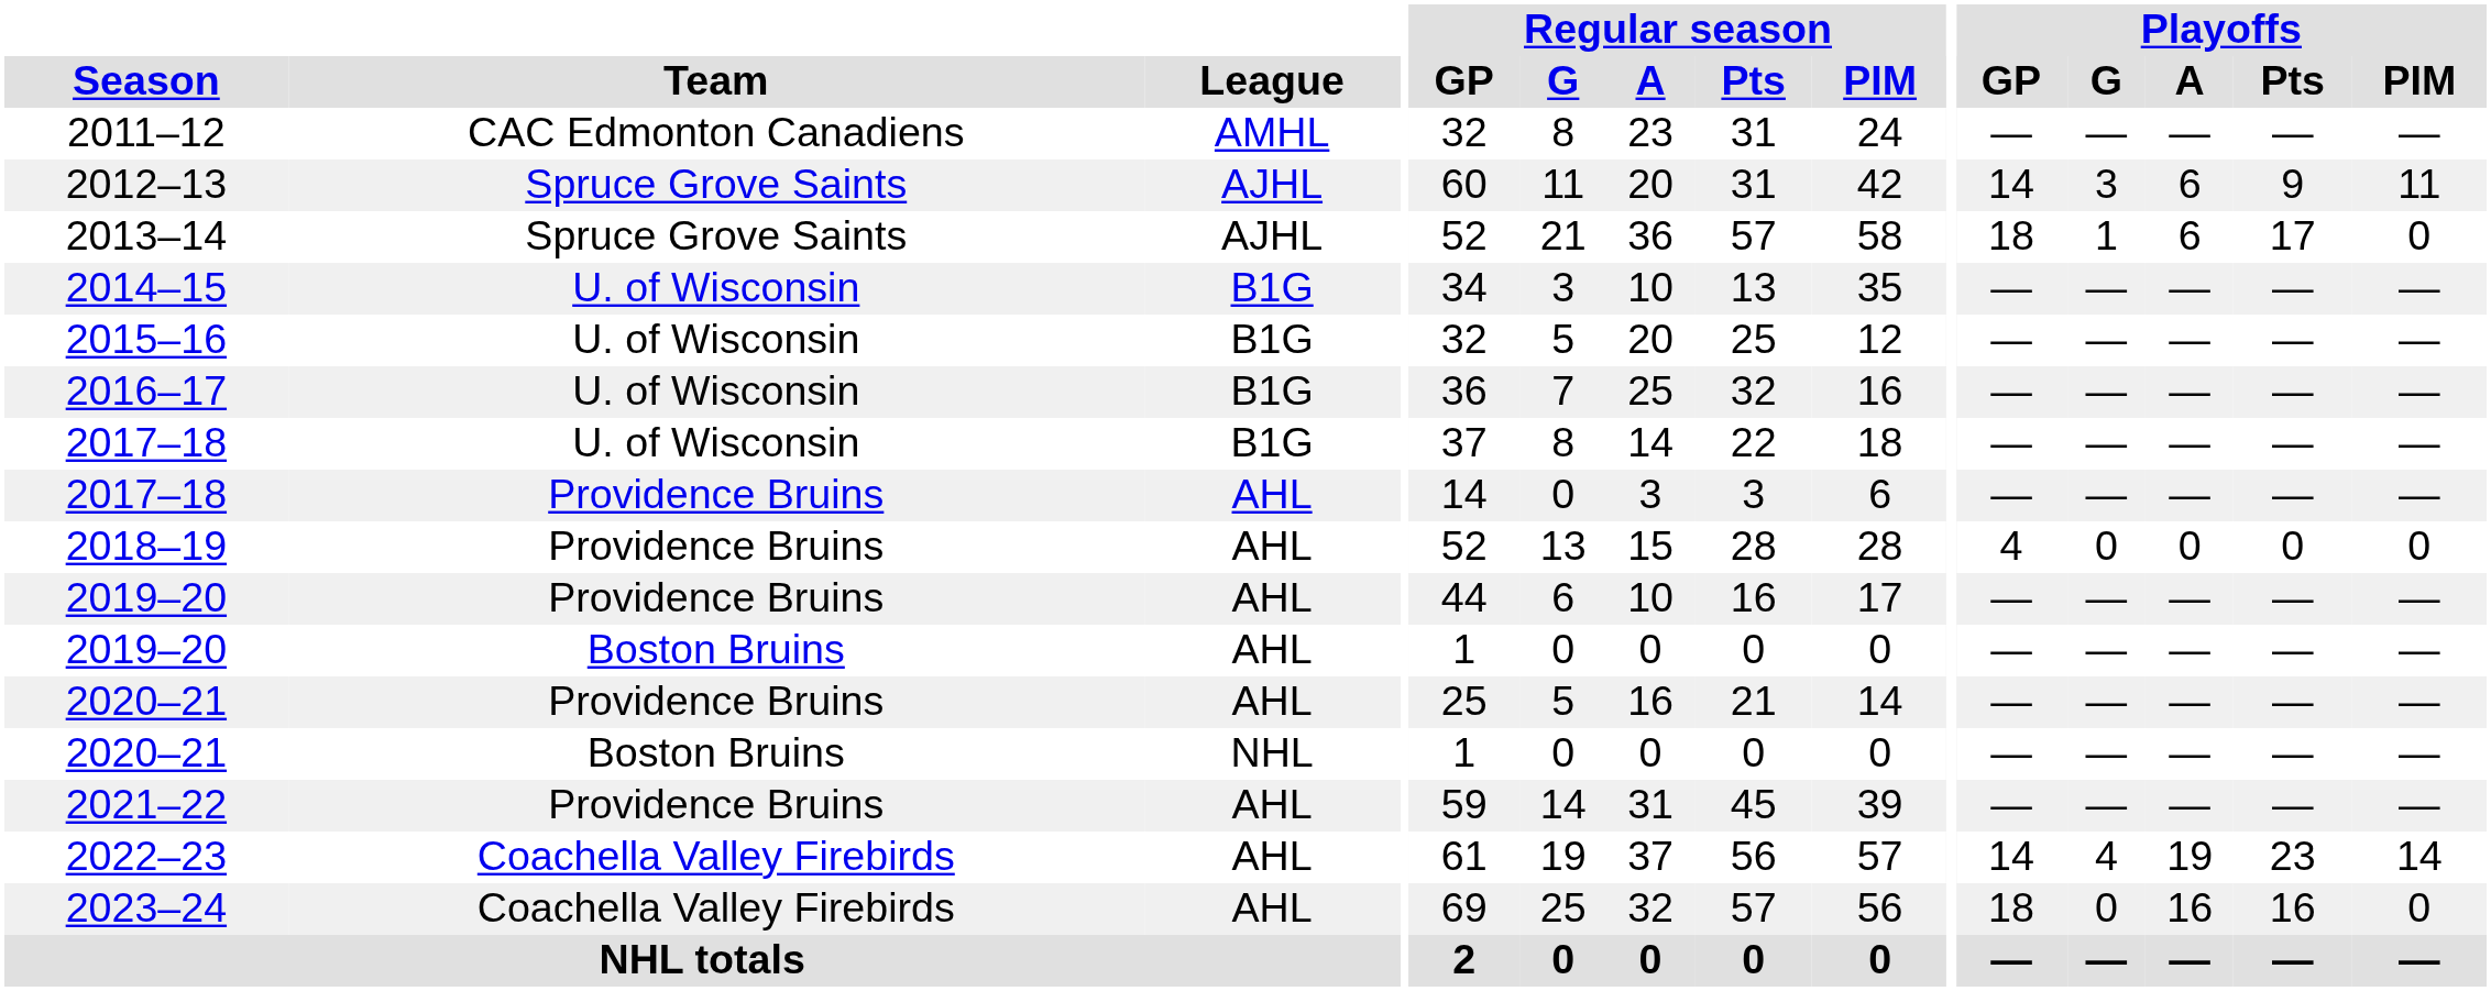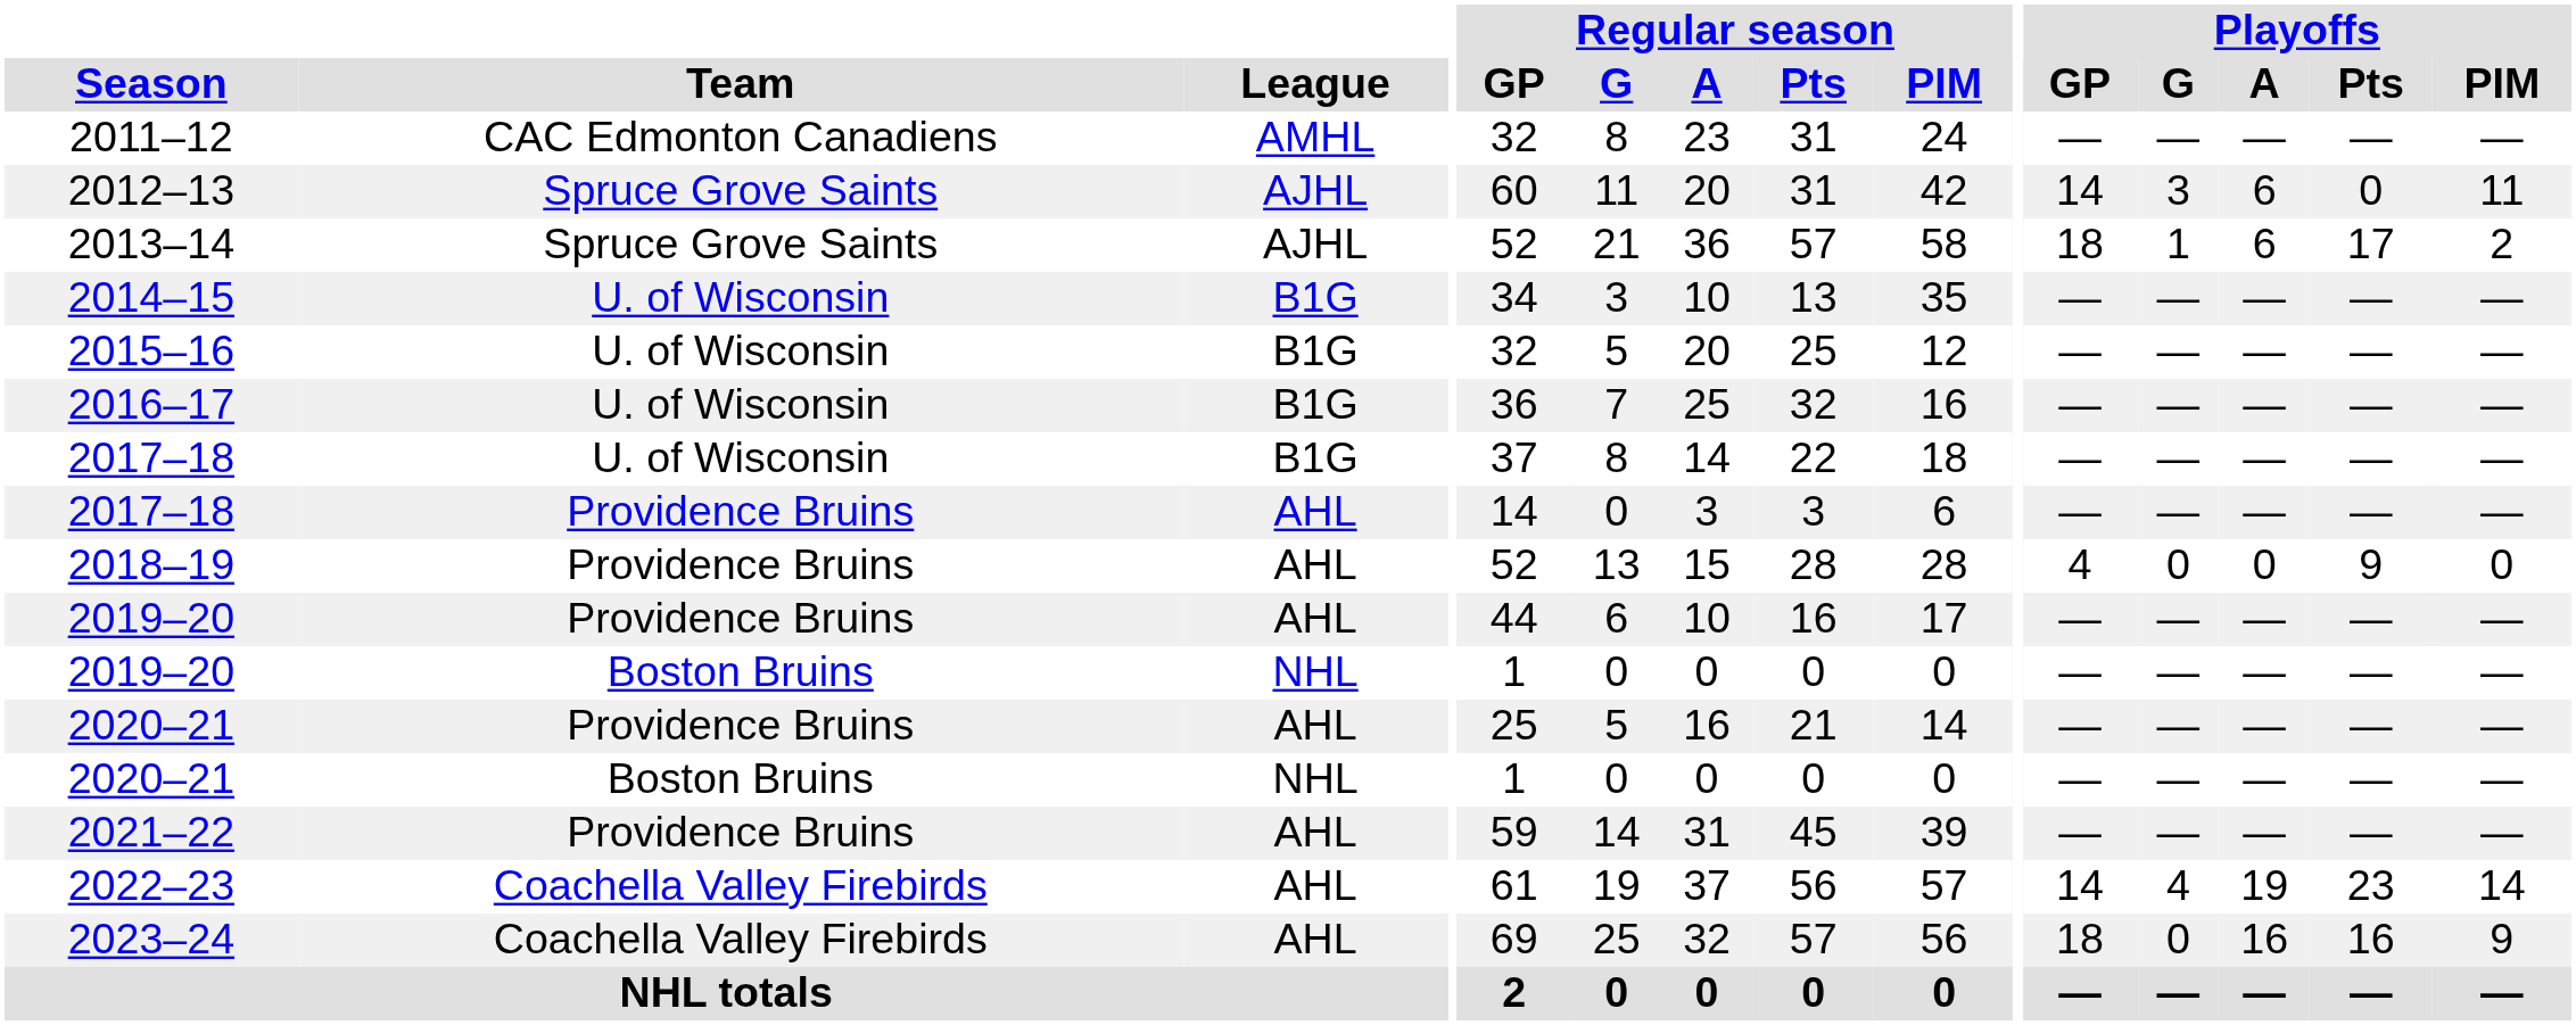2012–13 | Playoffs / Pts: 9 -> 0
2013–14 | Playoffs / PIM: 0 -> 2
2018–19 | Playoffs / Pts: 0 -> 9
2019–20 / Boston Bruins | League: AHL -> NHL
2023–24 | Playoffs / PIM: 0 -> 9
